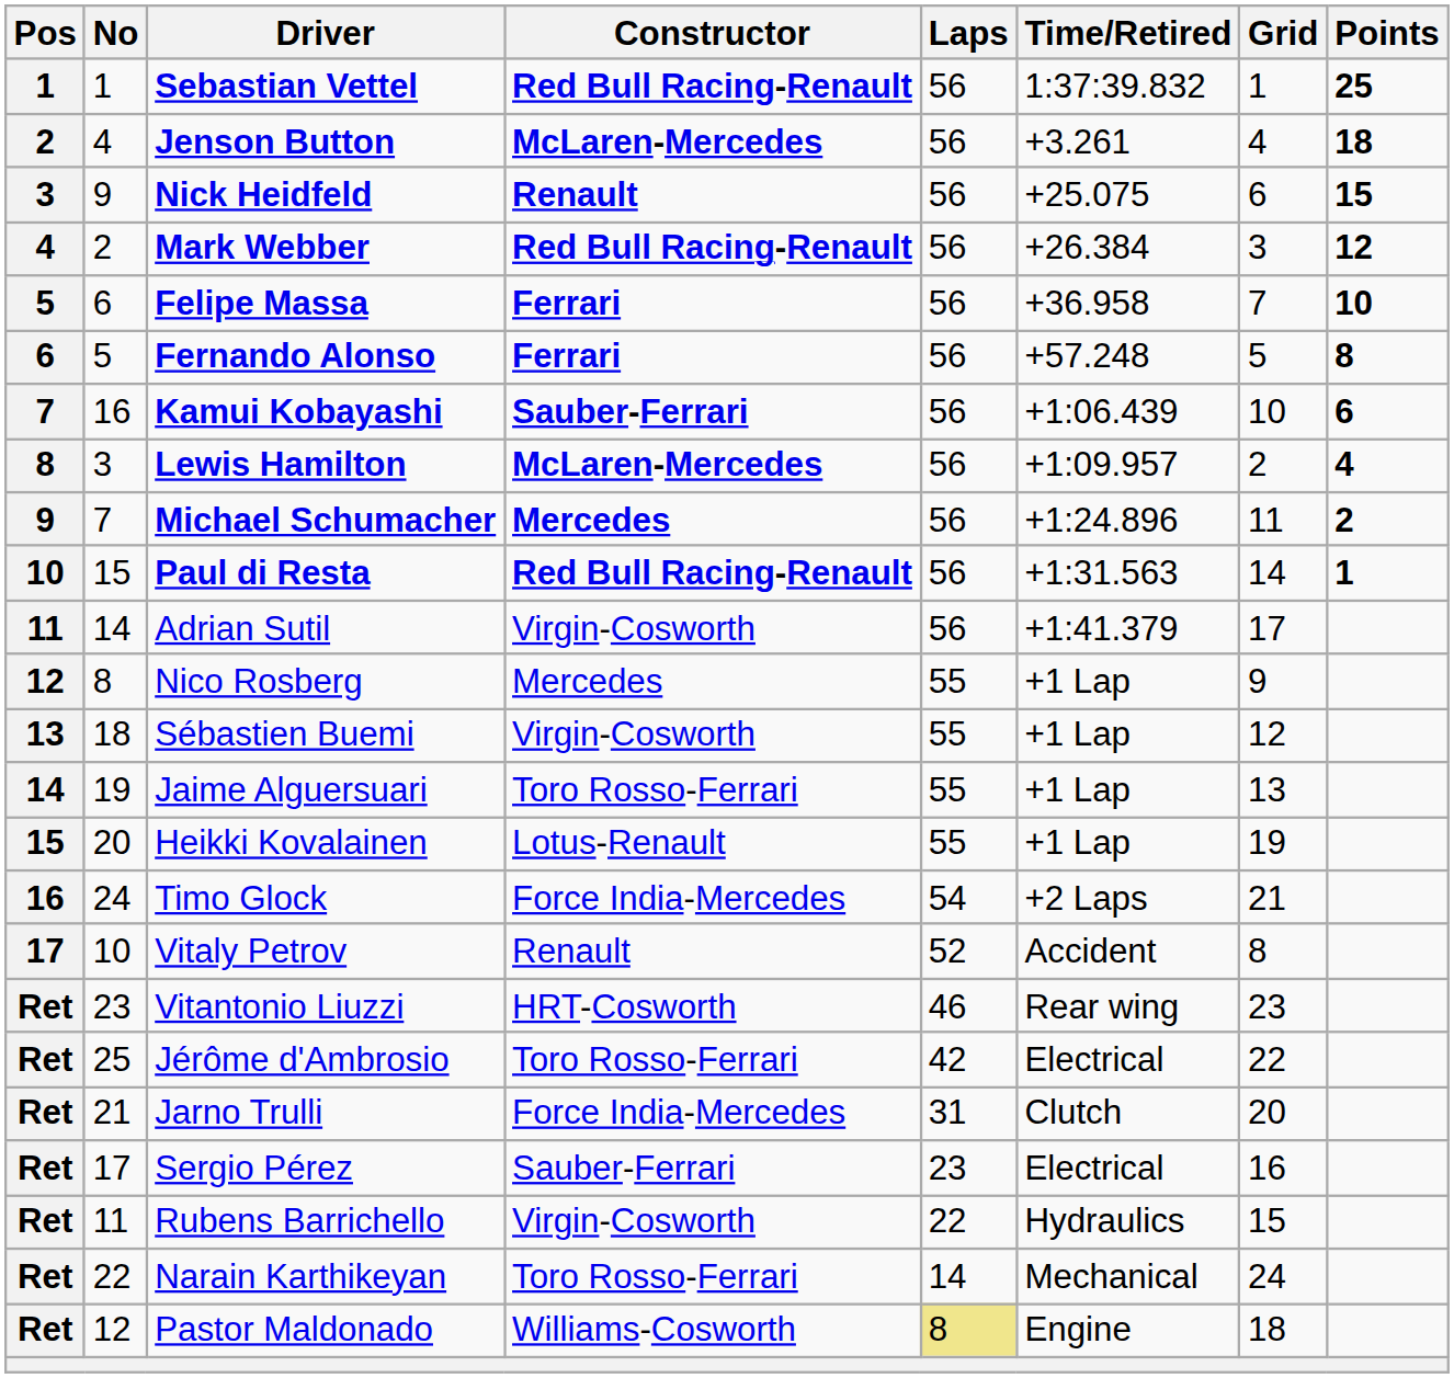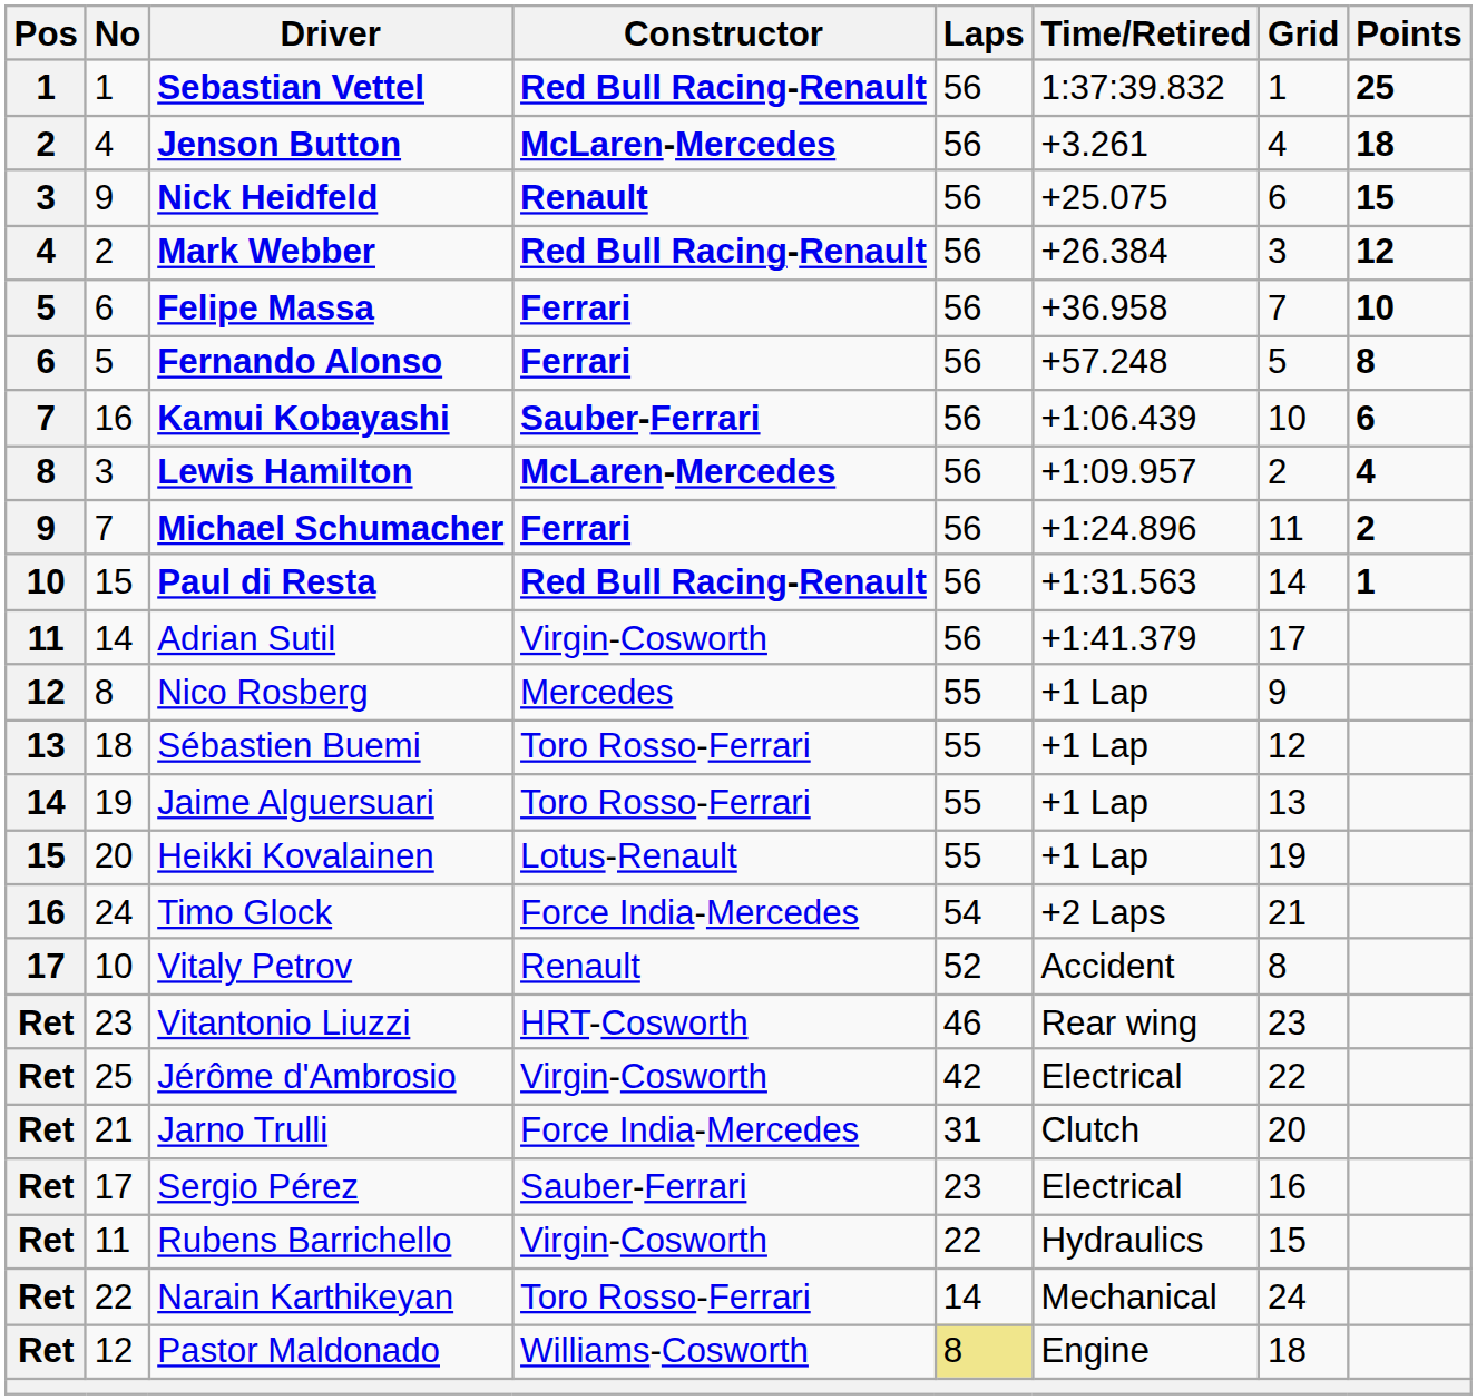Michael Schumacher | Constructor: Mercedes -> Ferrari
Sébastien Buemi | Constructor: Virgin-Cosworth -> Toro Rosso-Ferrari
Jérôme d'Ambrosio | Constructor: Toro Rosso-Ferrari -> Virgin-Cosworth
